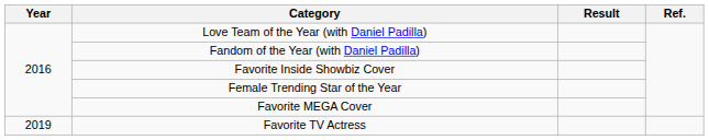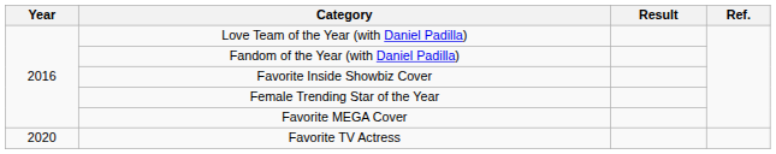Favorite TV Actress | Year: 2019 -> 2020
